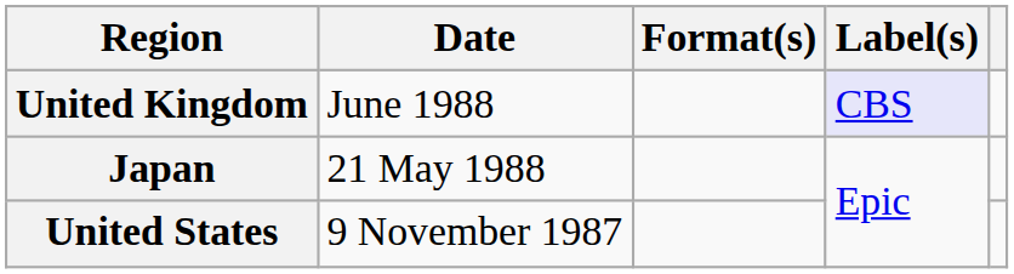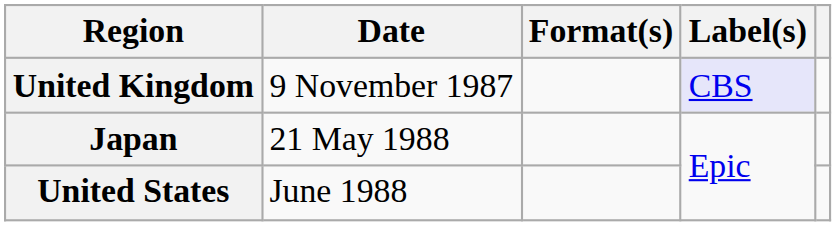United Kingdom | Date: June 1988 -> 9 November 1987
United States | Date: 9 November 1987 -> June 1988
